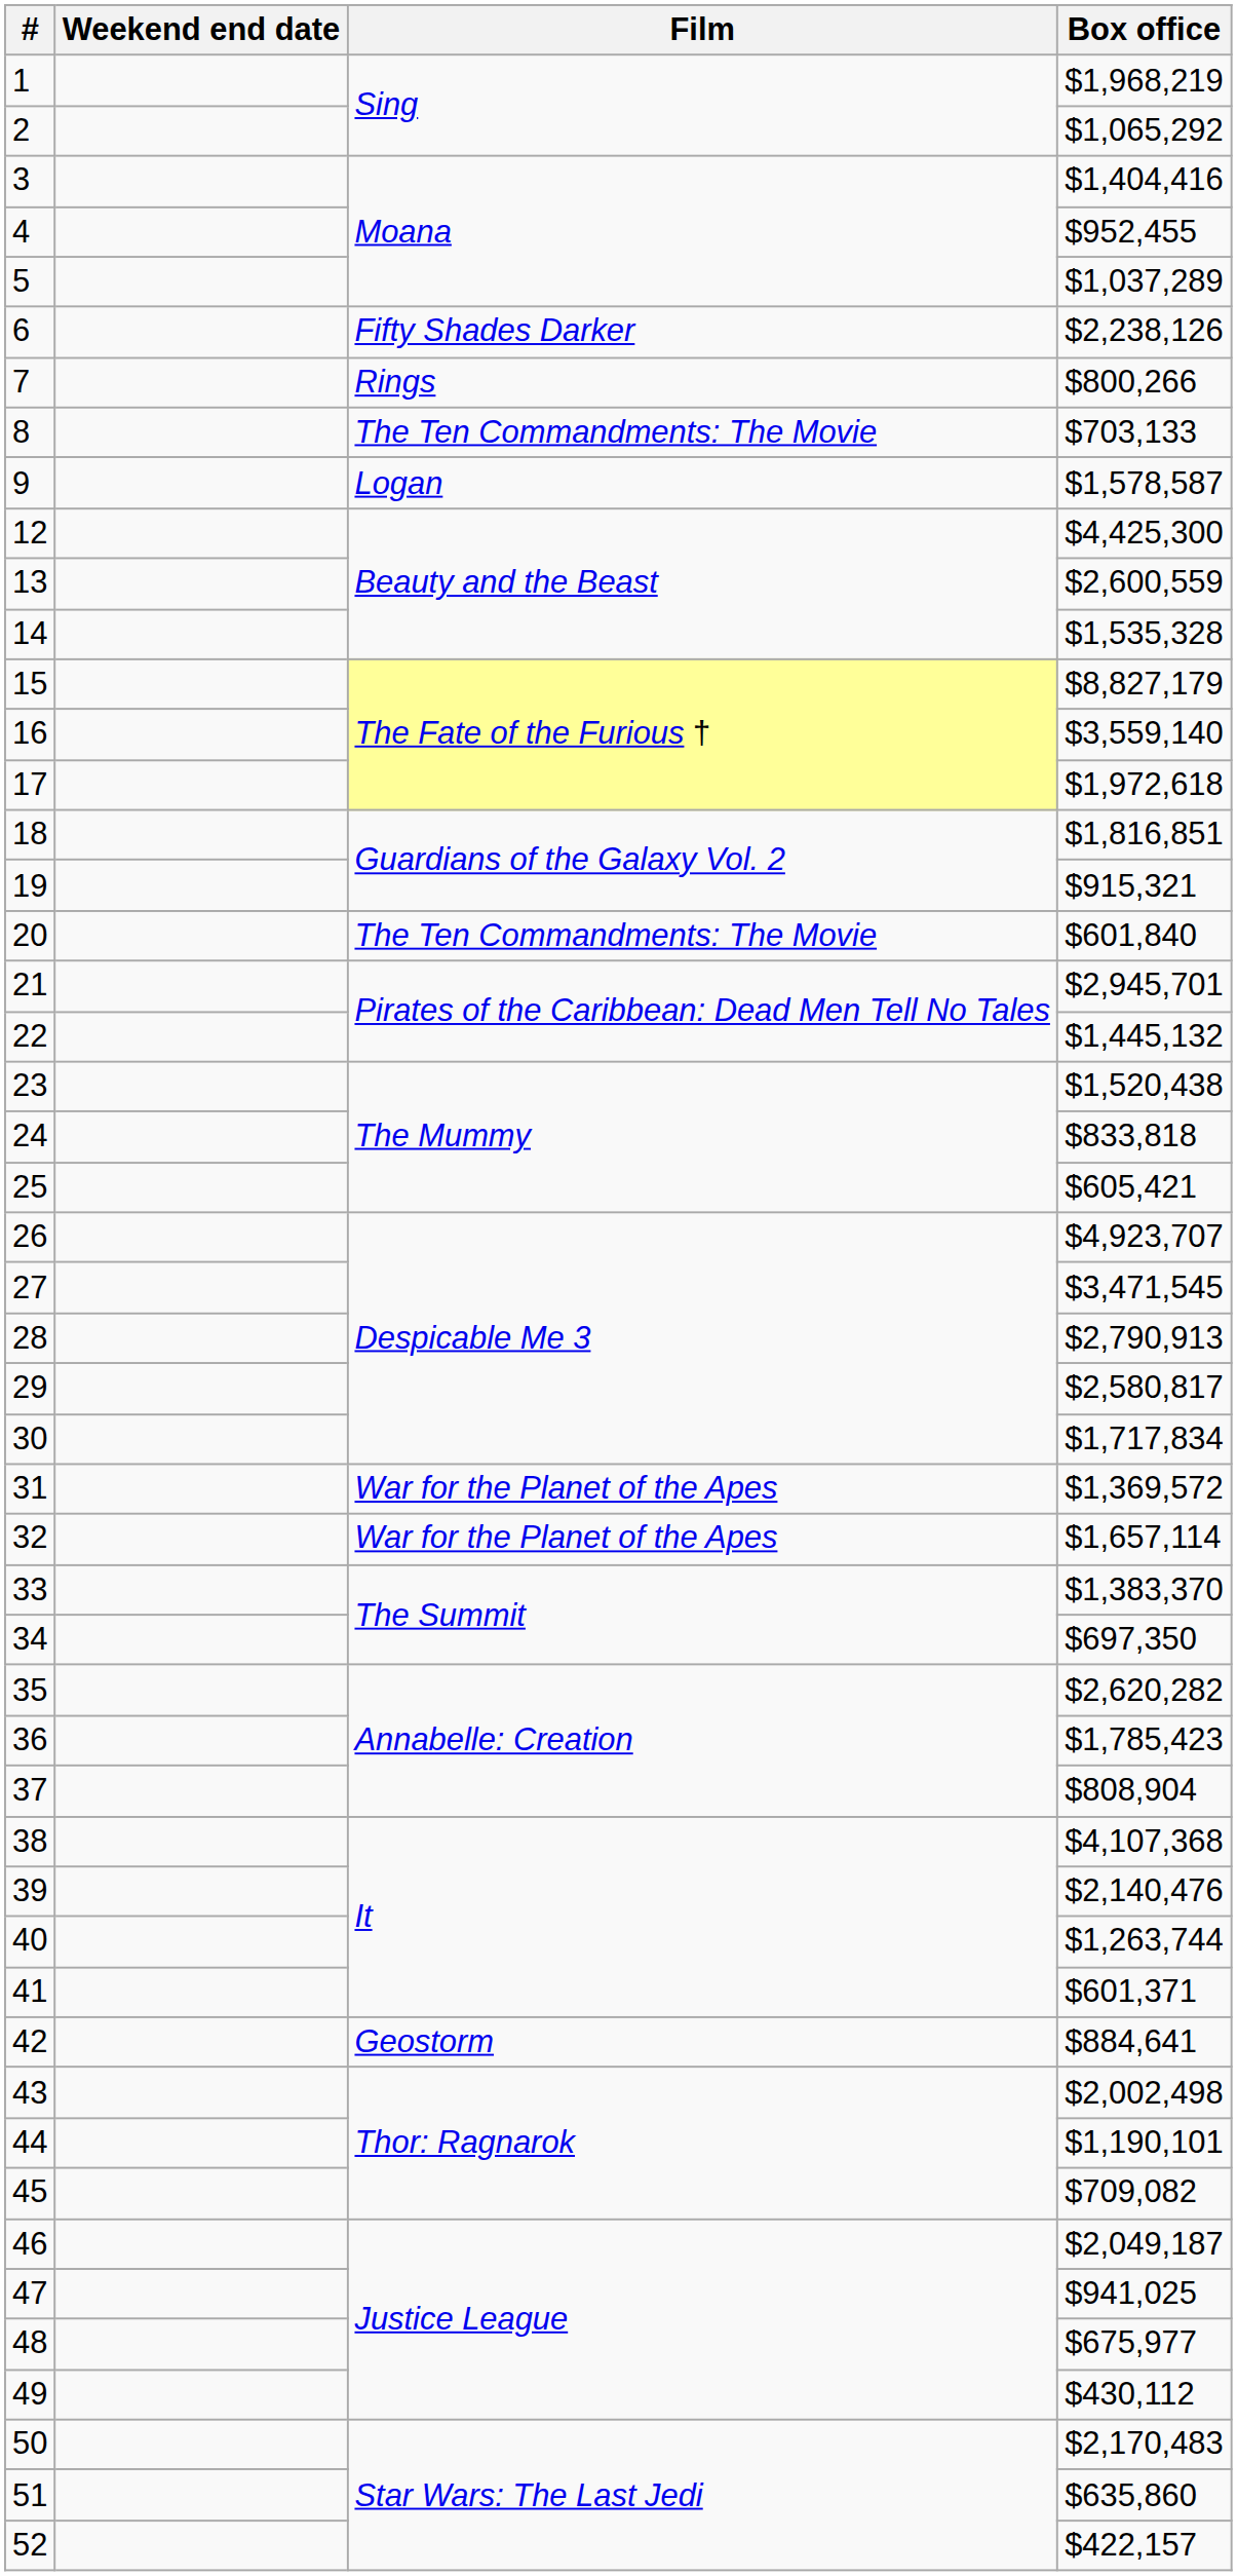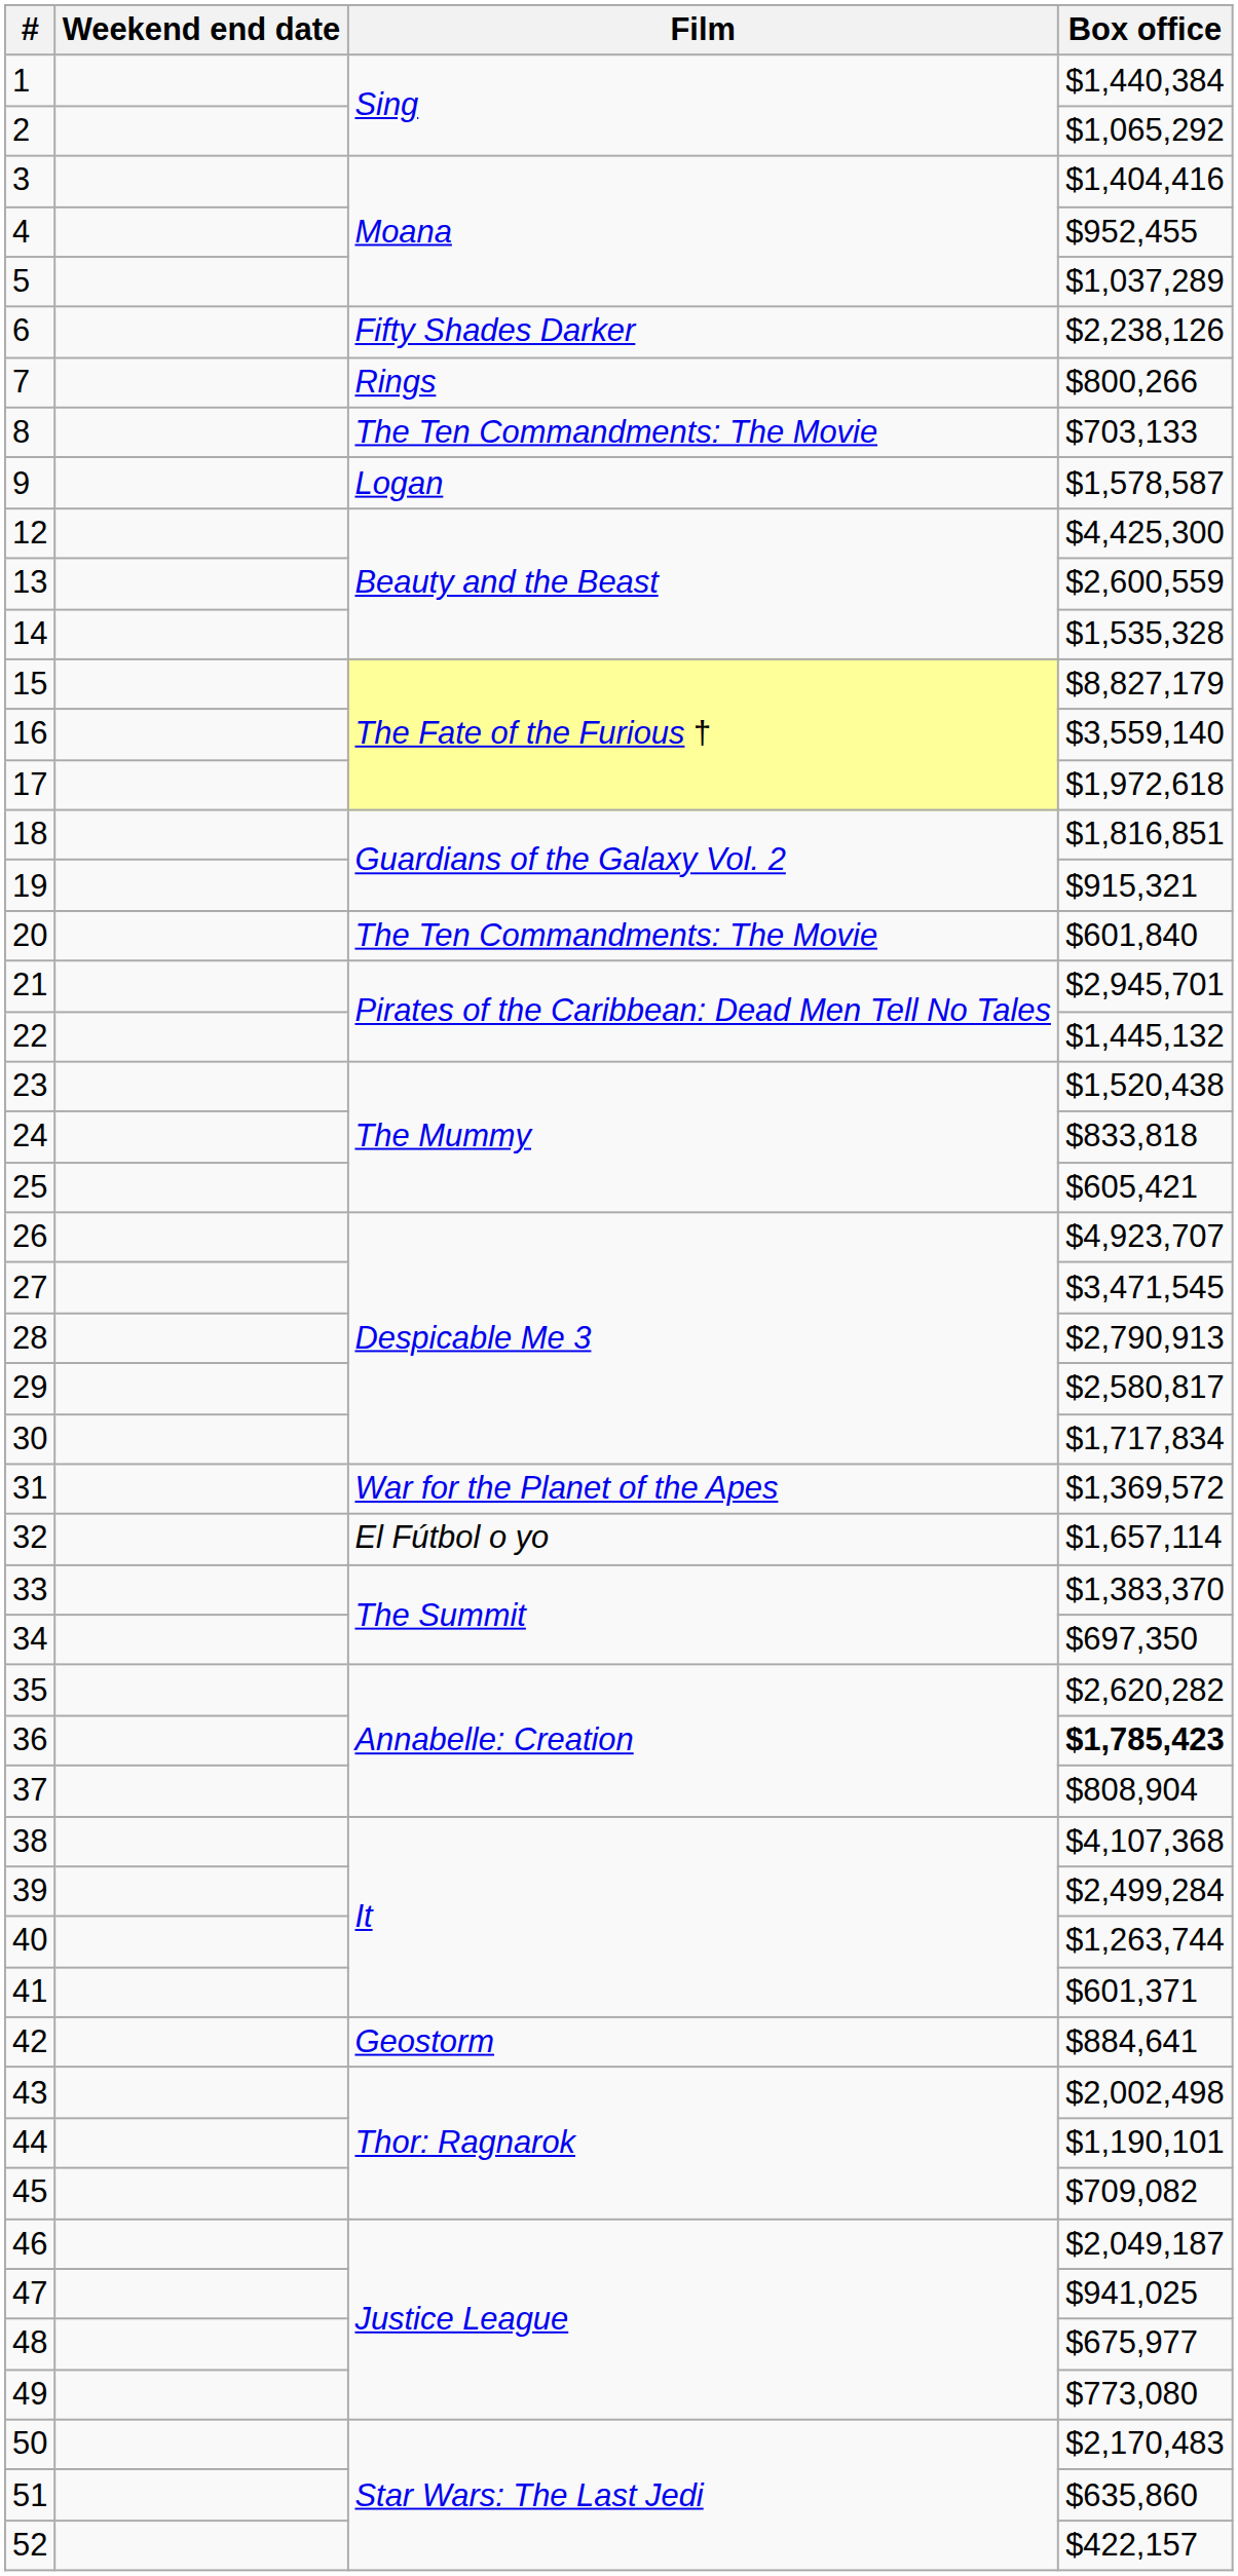1 | Box office: $1,968,219 -> $1,440,384
32 | Film: War for the Planet of the Apes -> El Fútbol o yo
36 | Box office: normal -> bold
39 | Box office: $2,140,476 -> $2,499,284
49 | Box office: $430,112 -> $773,080
